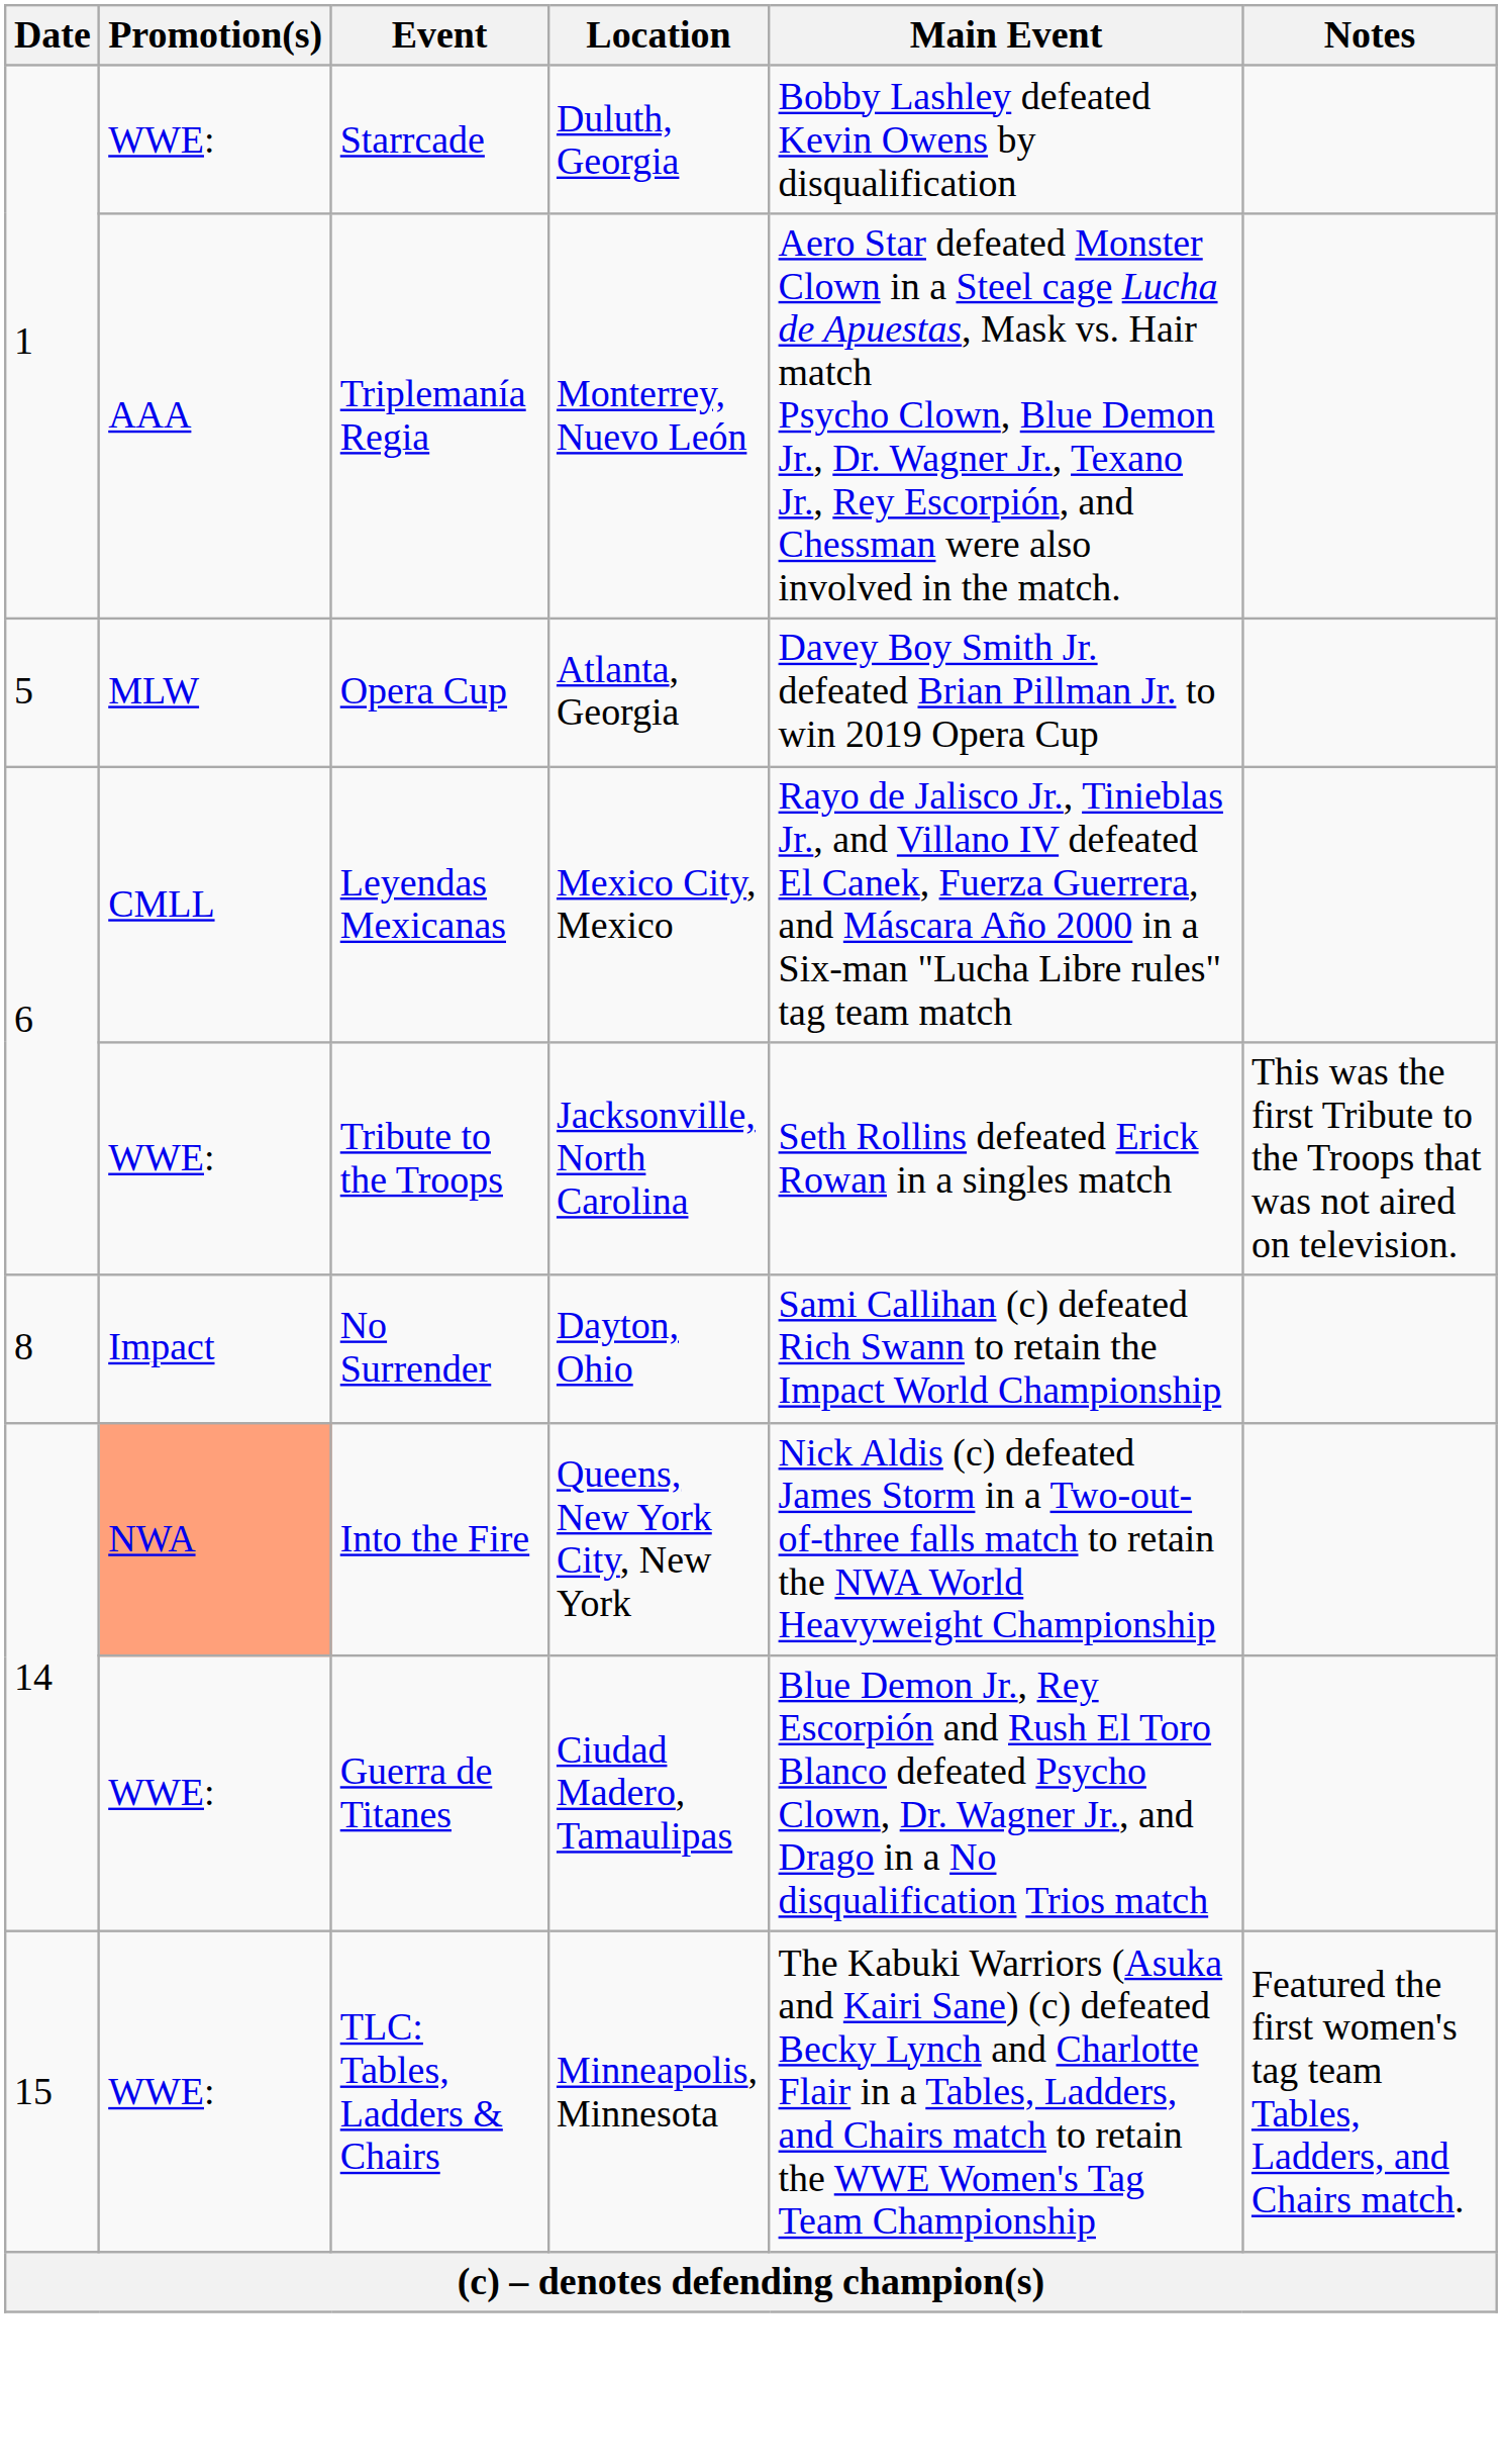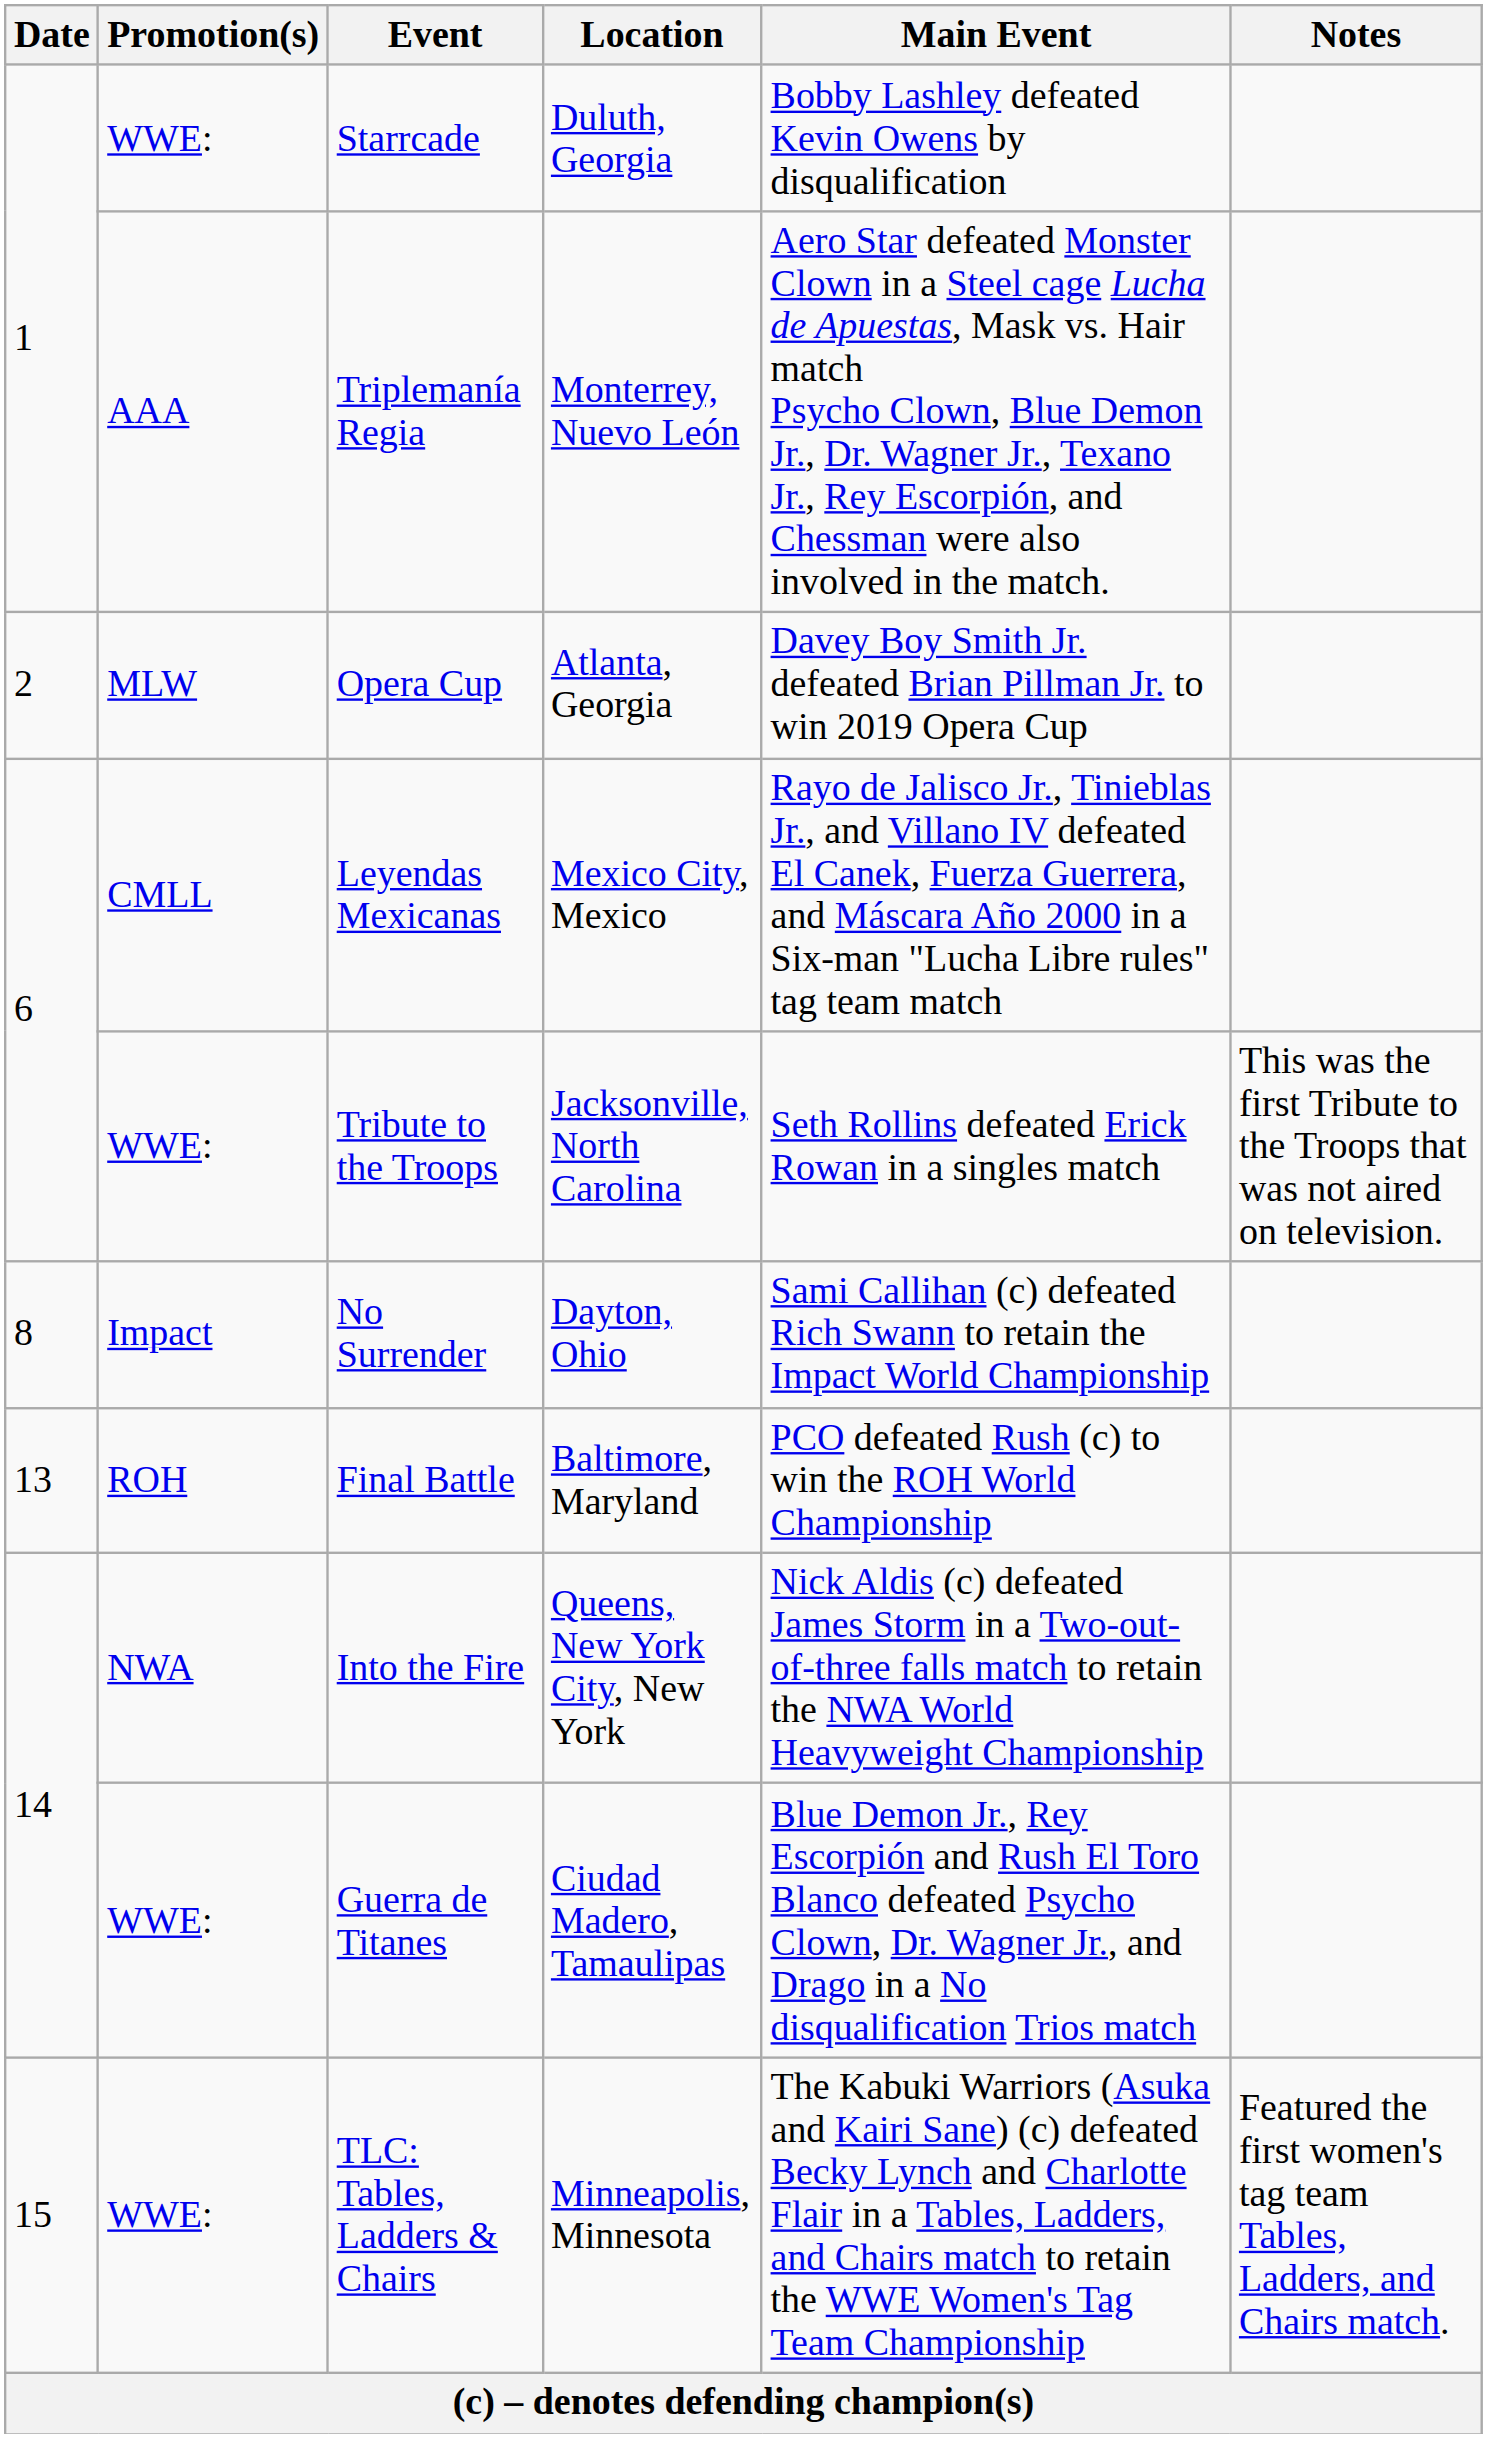Opera Cup | Date: 5 -> 2
+ row: 13 | ROH | Final Battle | Baltimore, Maryland | PCO defeated Rush (c) to win the ROH World Championship
Into the Fire | Promotion(s): lightsalmon background -> no background
